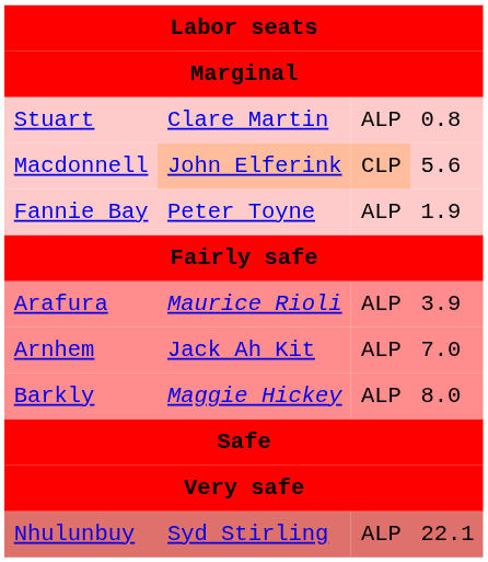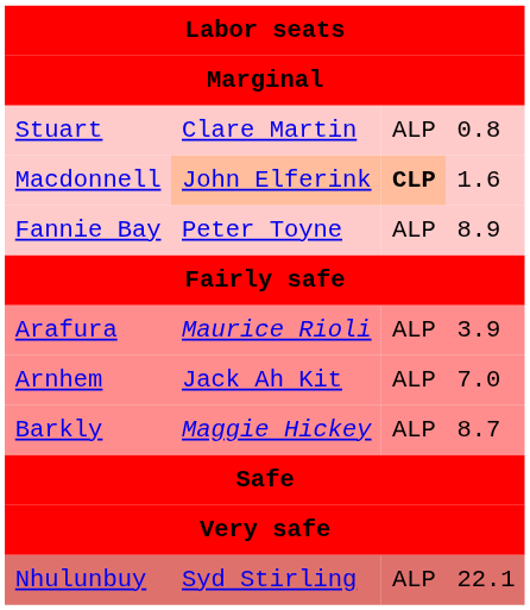Macdonnell | column 3: normal -> bold
Macdonnell | column 4: 5.6 -> 1.6
Fannie Bay | column 4: 1.9 -> 8.9
Barkly | column 4: 8.0 -> 8.7
